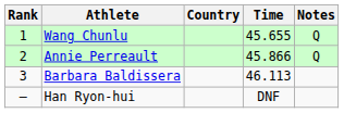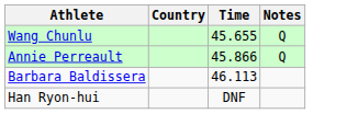- column: Rank | 1 | 2 | 3 | –
